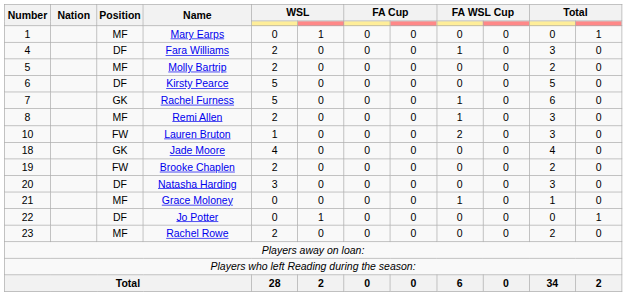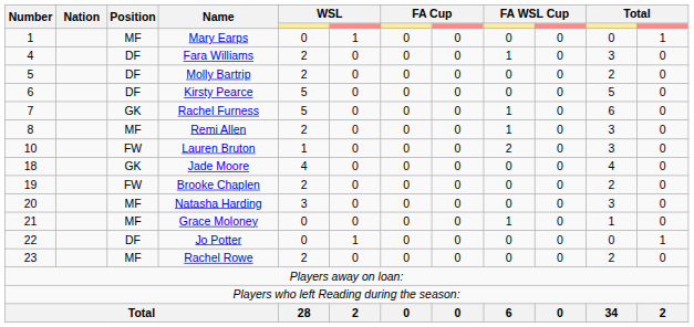Molly Bartrip | Position: MF -> DF
Natasha Harding | Position: DF -> MF
